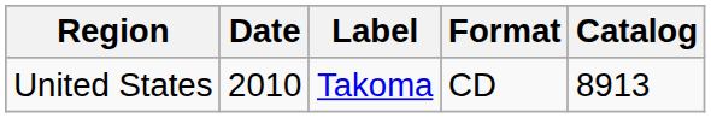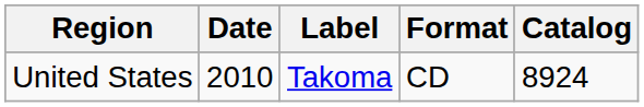United States | Catalog: 8913 -> 8924
